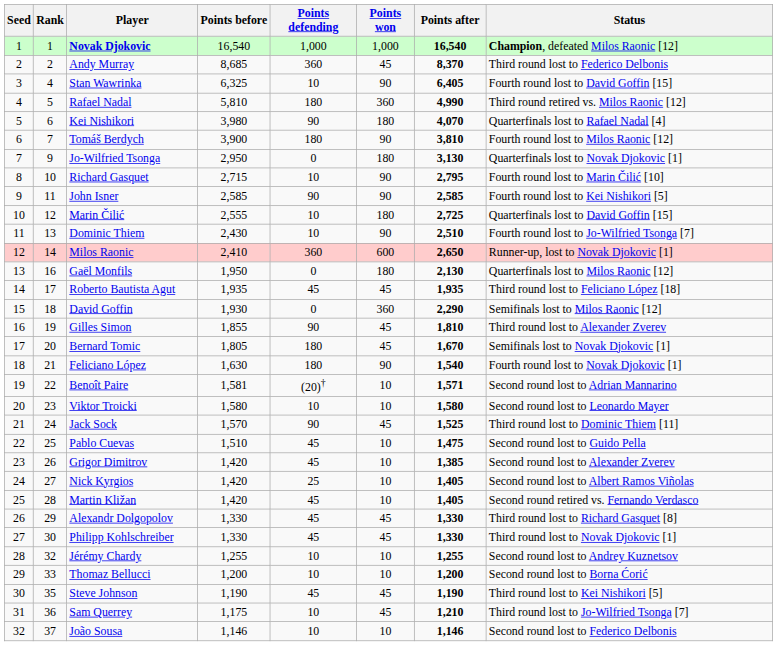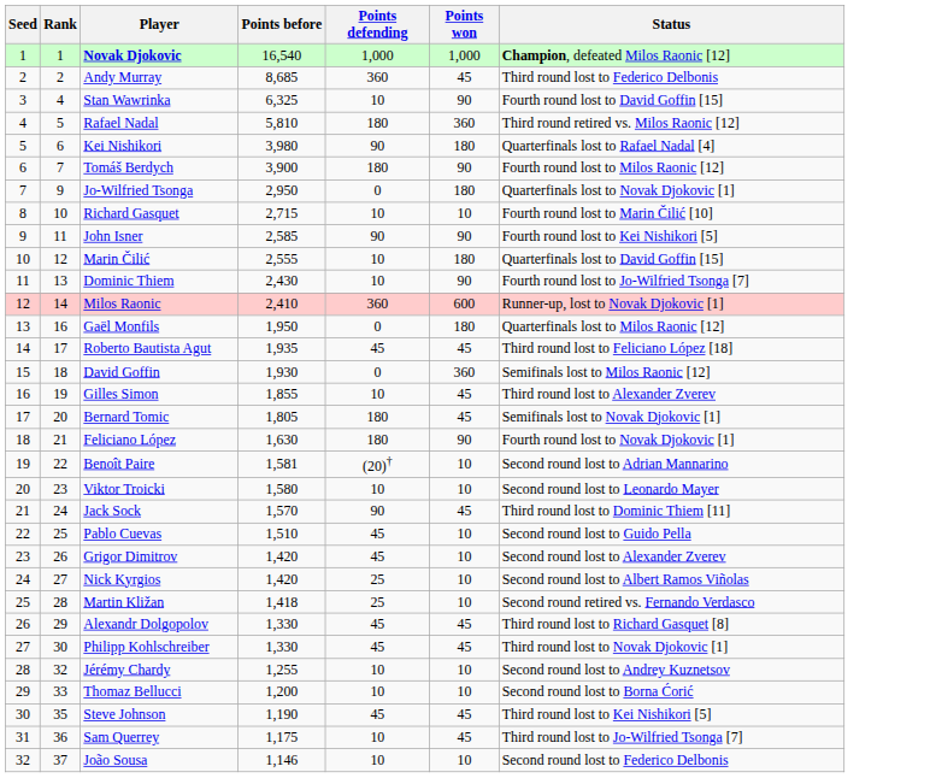- column: Points after | 16,540 | 8,370 | 6,405 | 4,990 | 4,070 | 3,810 | 3,130 | 2,795 | 2,585 | 2,725 | 2,510 | 2,650 | 2,130 | 1,935 | 2,290 | 1,810 | 1,670 | 1,540 | 1,571 | 1,580 | 1,525 | 1,475 | 1,385 | 1,405 | 1,405 | 1,330 | 1,330 | 1,255 | 1,200 | 1,190 | 1,210 | 1,146
Richard Gasquet | Points won: 90 -> 10
Gilles Simon | Points defending: 90 -> 10
Martin Kližan | Points before: 1,420 -> 1,418
Martin Kližan | Points defending: 45 -> 25
